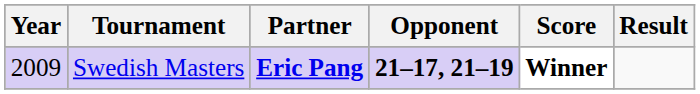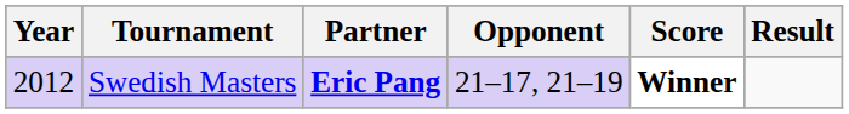Swedish Masters | Year: 2009 -> 2012
Swedish Masters | Opponent: bold -> normal
